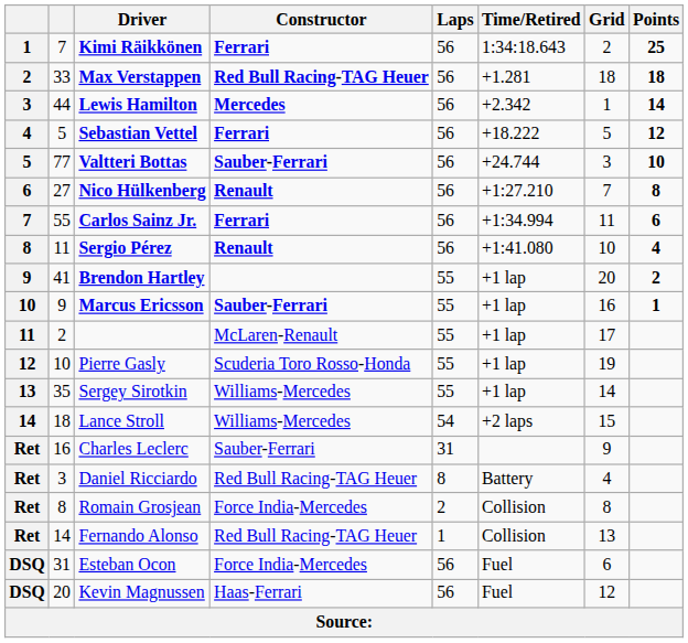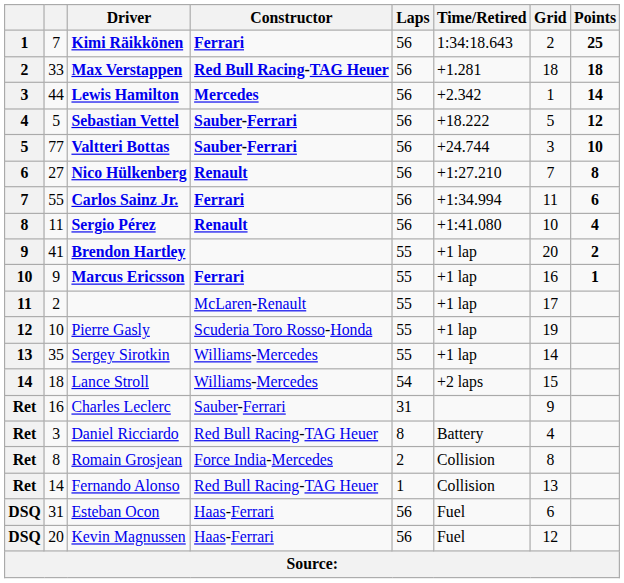Sebastian Vettel | Constructor: Ferrari -> Sauber-Ferrari
Marcus Ericsson | Constructor: Sauber-Ferrari -> Ferrari
Esteban Ocon | Constructor: Force India-Mercedes -> Haas-Ferrari
